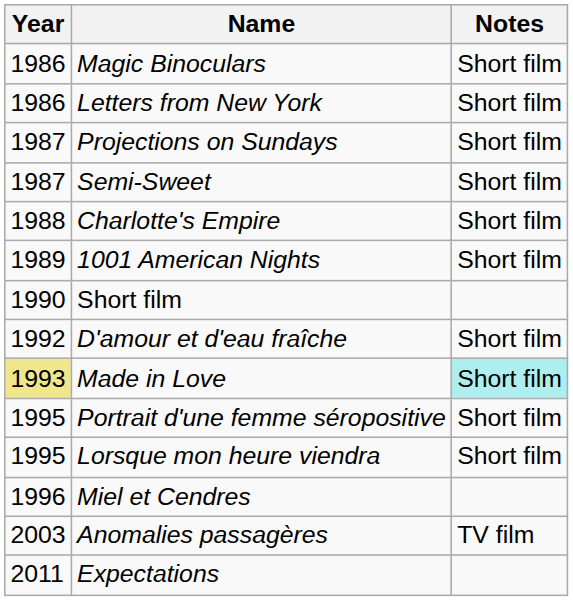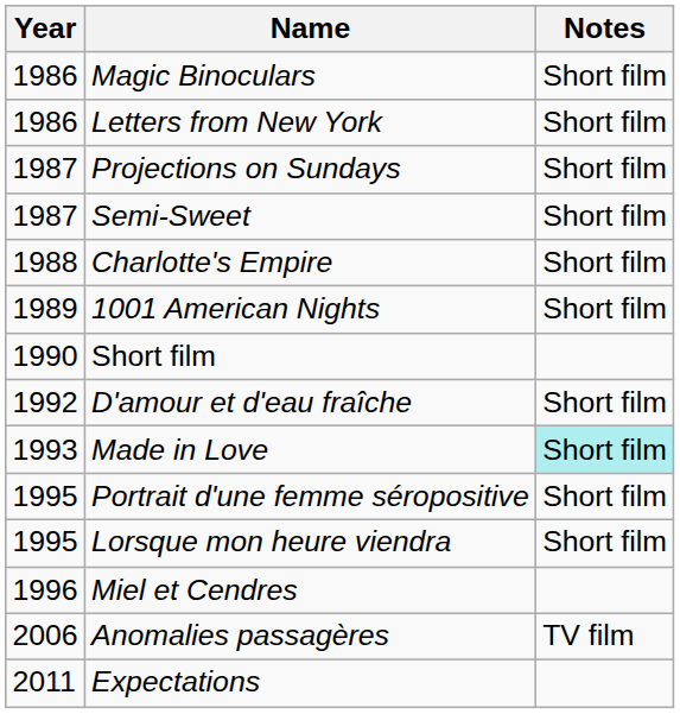Made in Love | Year: khaki background -> no background
Anomalies passagères | Year: 2003 -> 2006
